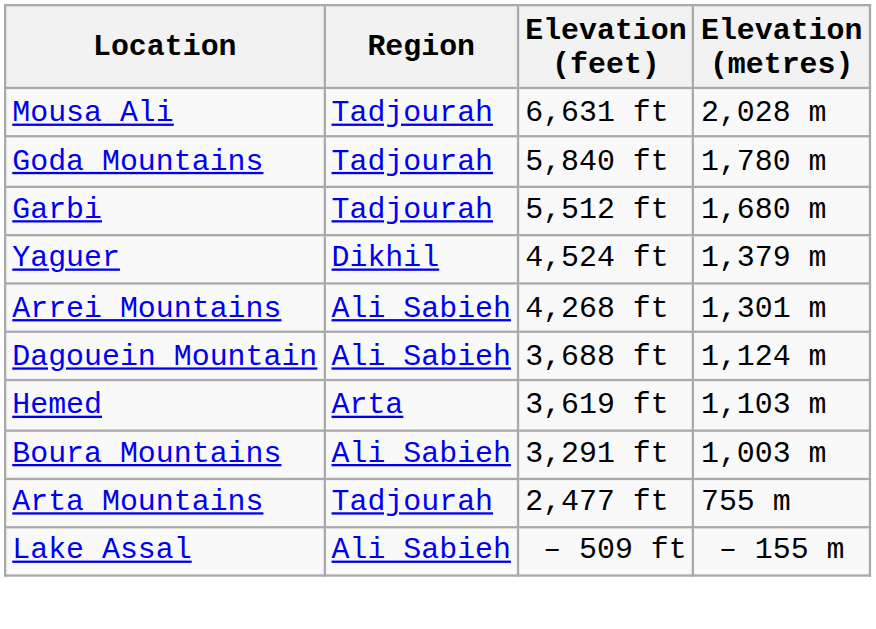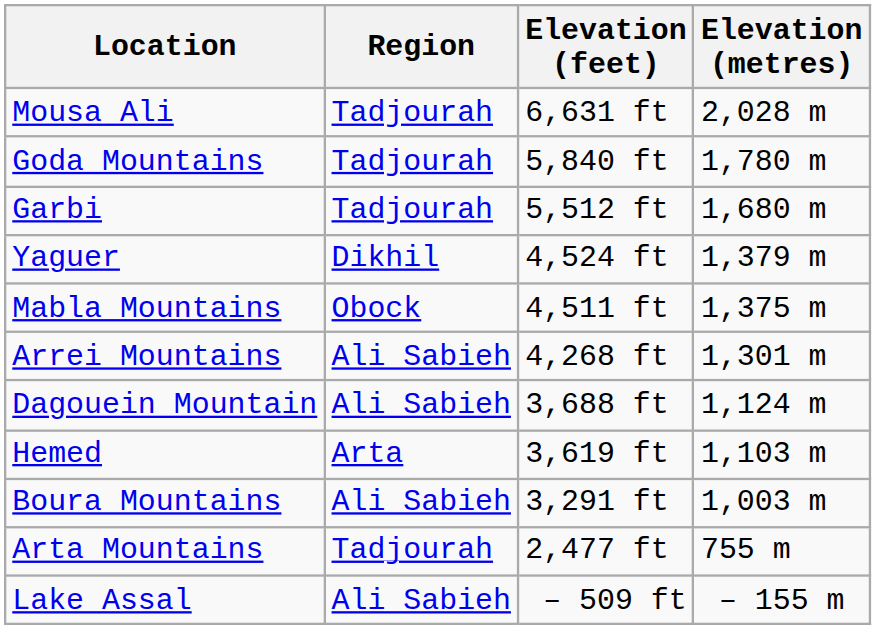+ row: Mabla Mountains | Obock | 4,511 ft | 1,375 m
